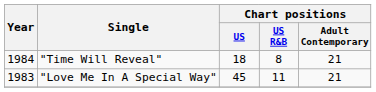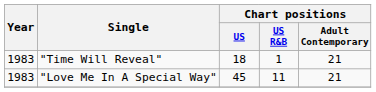"Time Will Reveal" | Year: 1984 -> 1983
"Time Will Reveal" | Chart positions / US R&B: 8 -> 1
